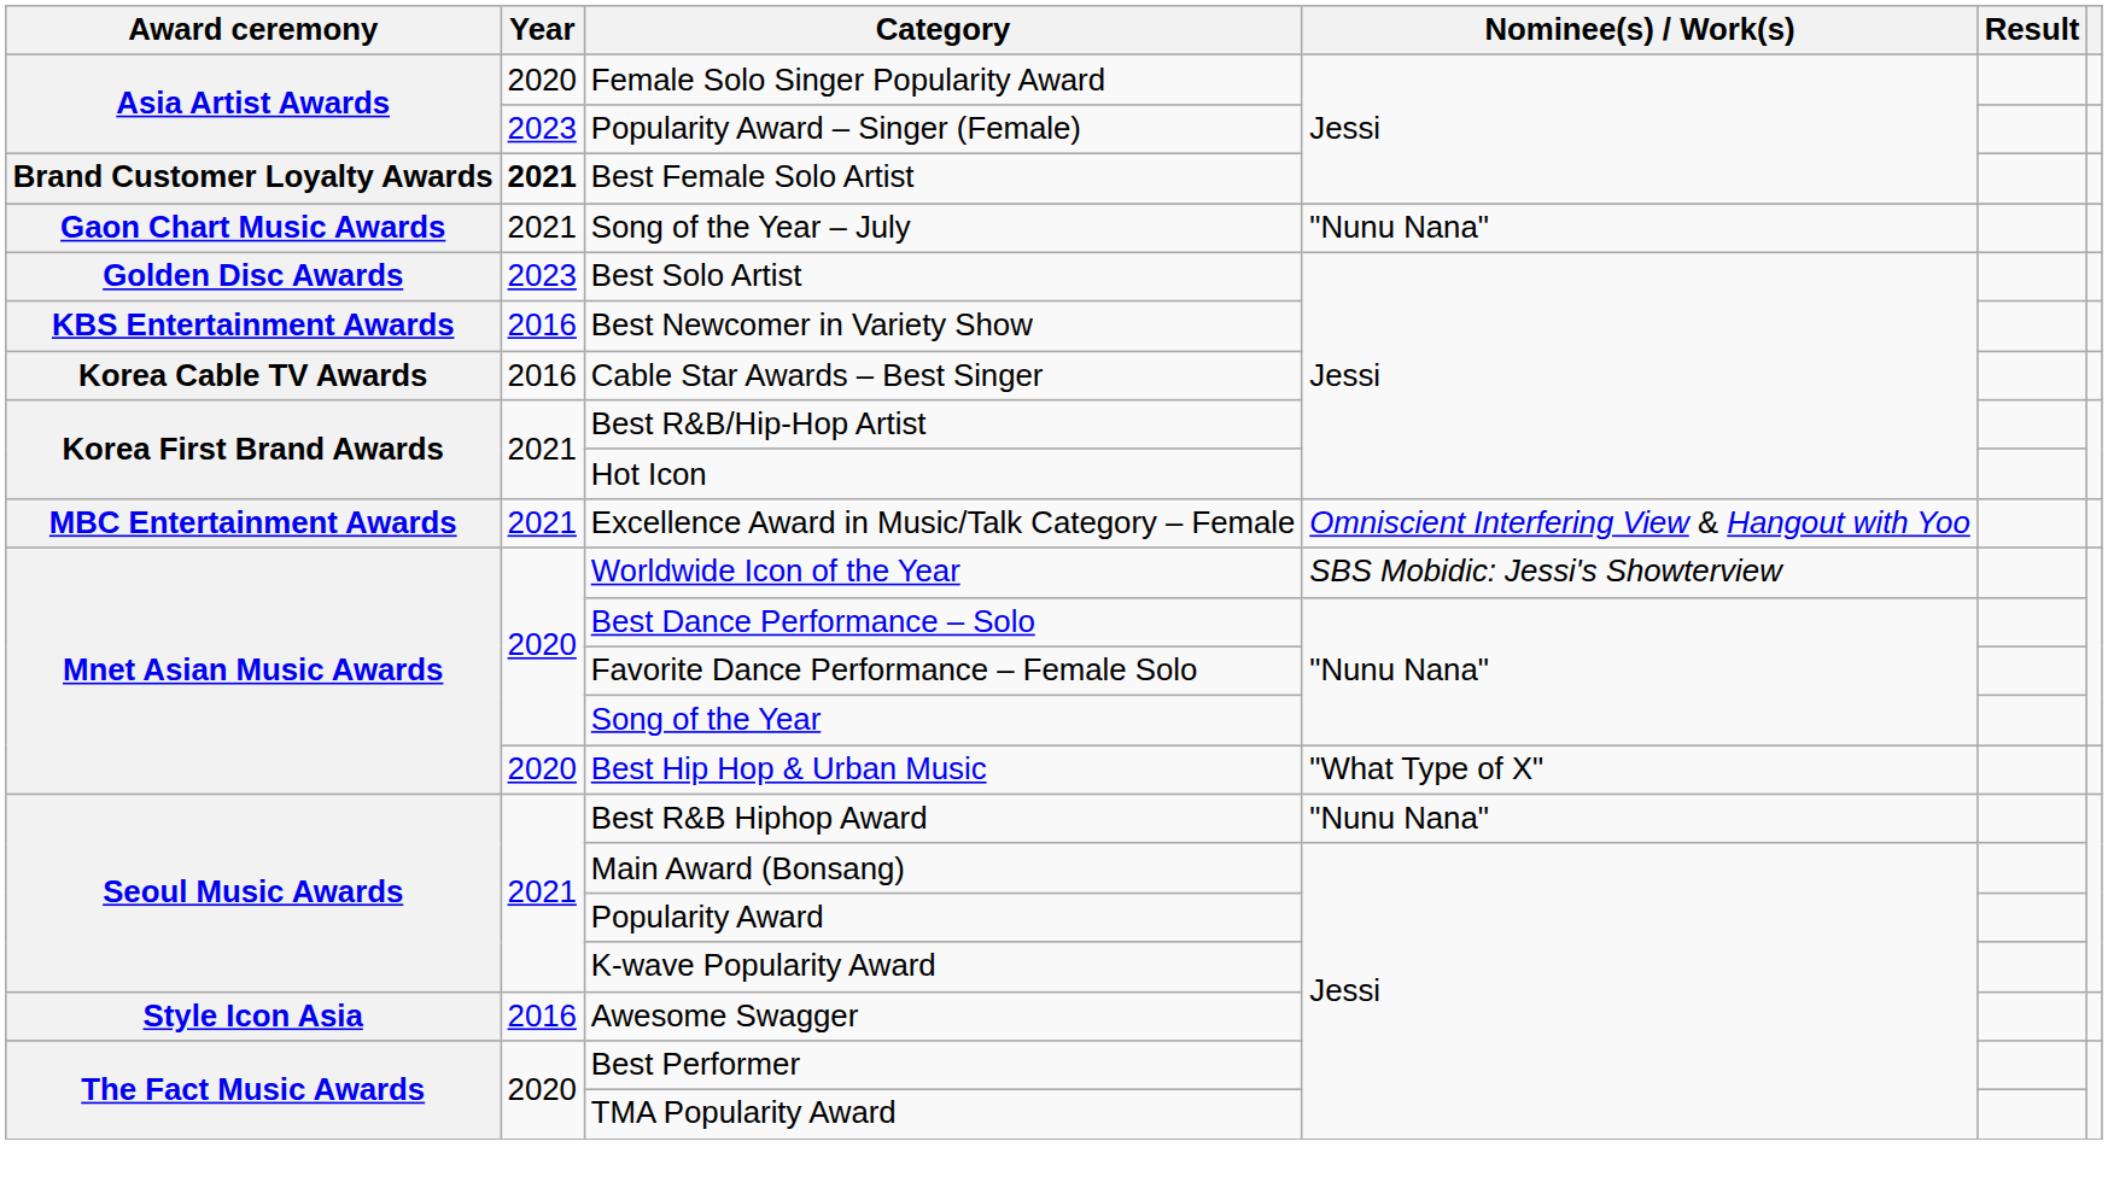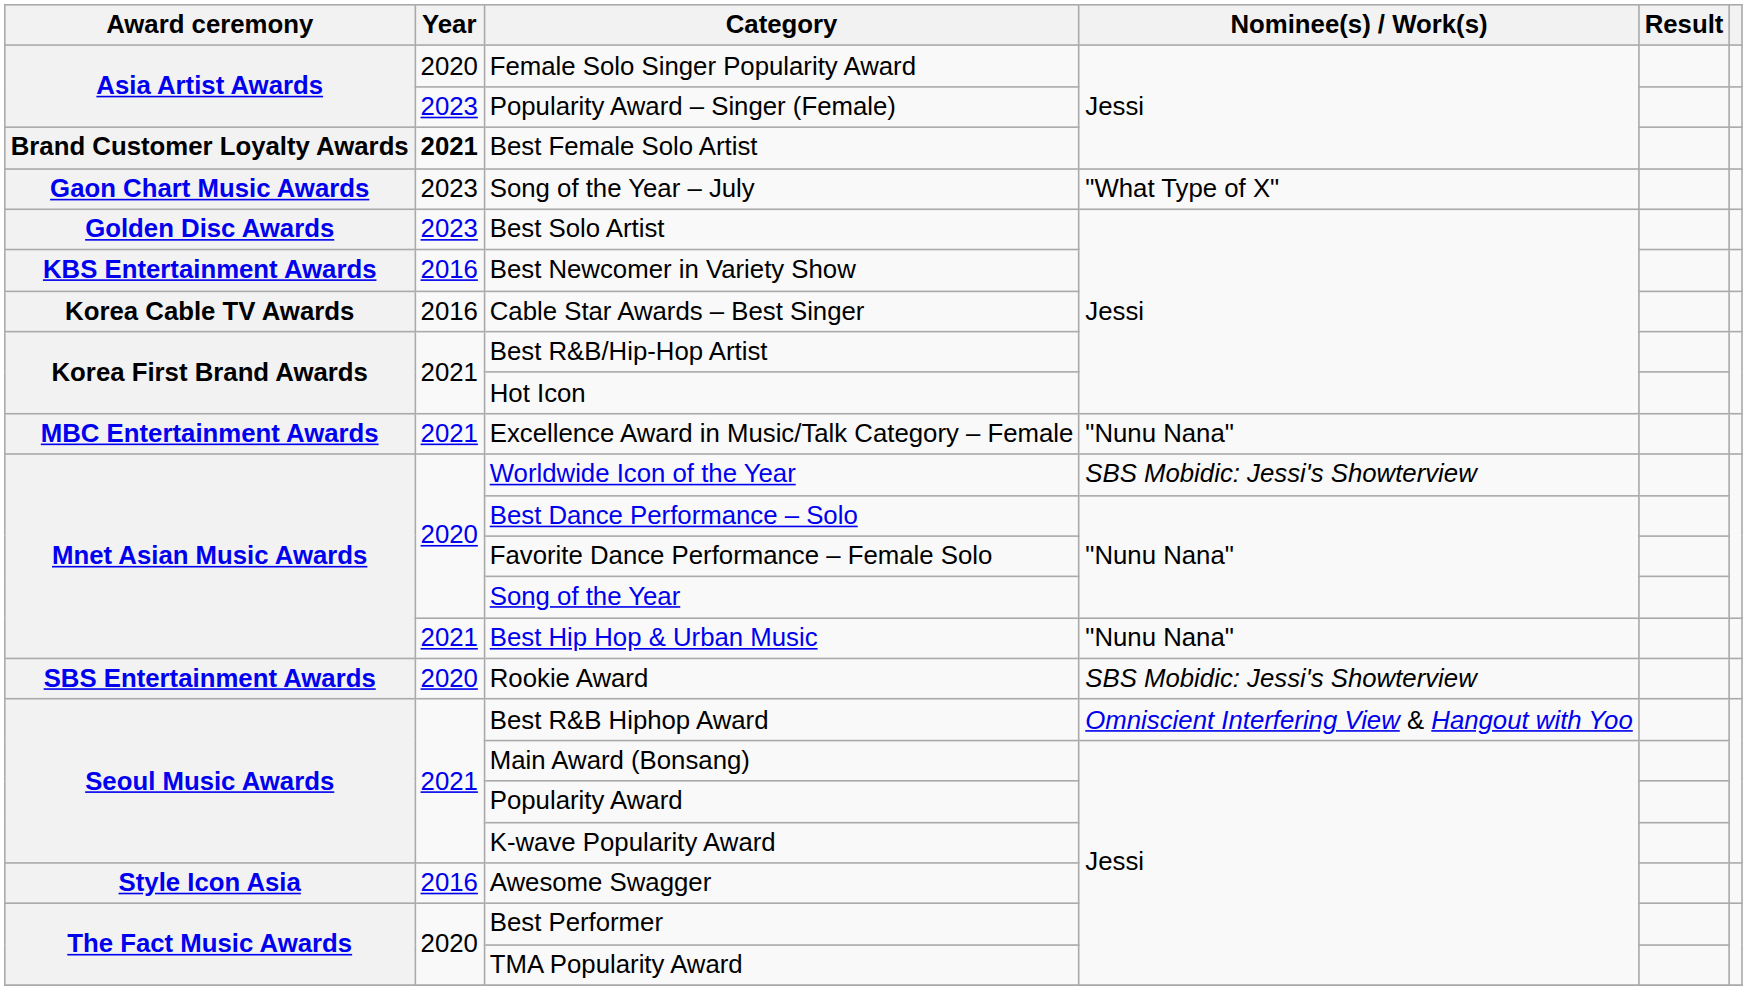Song of the Year – July | Year: 2021 -> 2023
Song of the Year – July | Nominee(s) / Work(s): "Nunu Nana" -> "What Type of X"
Excellence Award in Music/Talk Category – Female | Nominee(s) / Work(s): Omniscient Interfering View & Hangout with Yoo -> "Nunu Nana"
Best Hip Hop & Urban Music | Year: 2020 -> 2021
Best Hip Hop & Urban Music | Nominee(s) / Work(s): "What Type of X" -> "Nunu Nana"
+ row: SBS Entertainment Awards | 2020 | Rookie Award | SBS Mobidic: Jessi's Showterview
Best R&B Hiphop Award | Nominee(s) / Work(s): "Nunu Nana" -> Omniscient Interfering View & Hangout with Yoo
